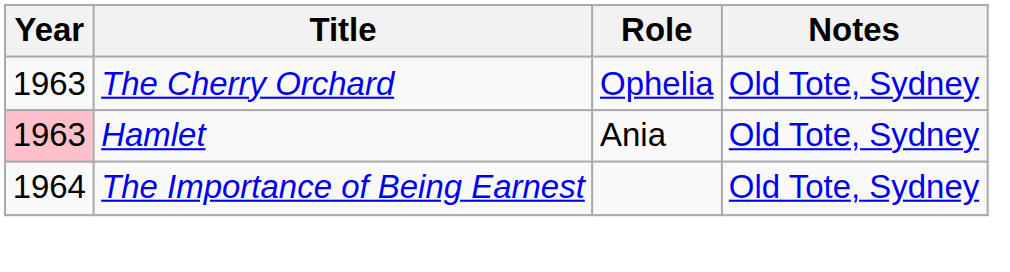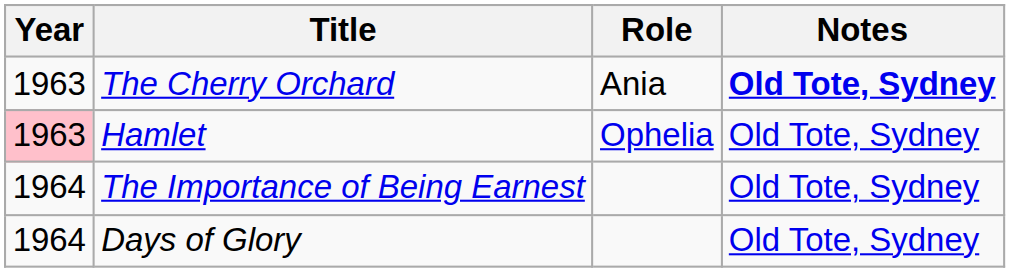The Cherry Orchard | Role: Ophelia -> Ania
The Cherry Orchard | Notes: normal -> bold
Hamlet | Role: Ania -> Ophelia
+ row: 1964 | Days of Glory | Old Tote, Sydney
